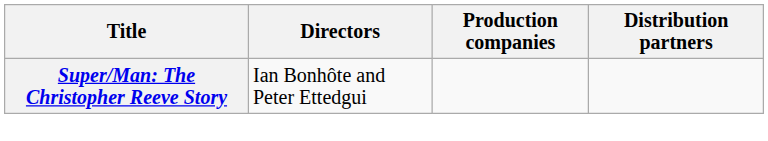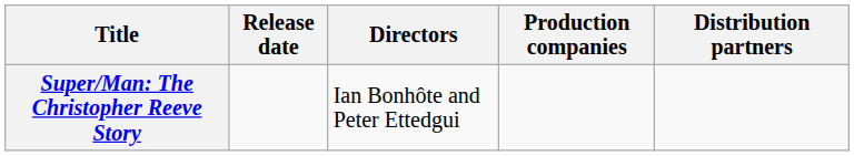+ column: Release date
